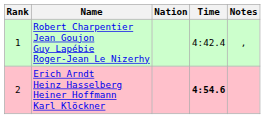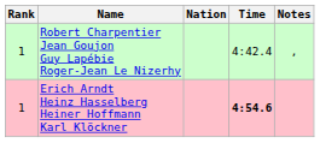Erich Arndt Heinz Hasselberg Heiner Hoffmann Karl Klöckner | Rank: 2 -> 1
